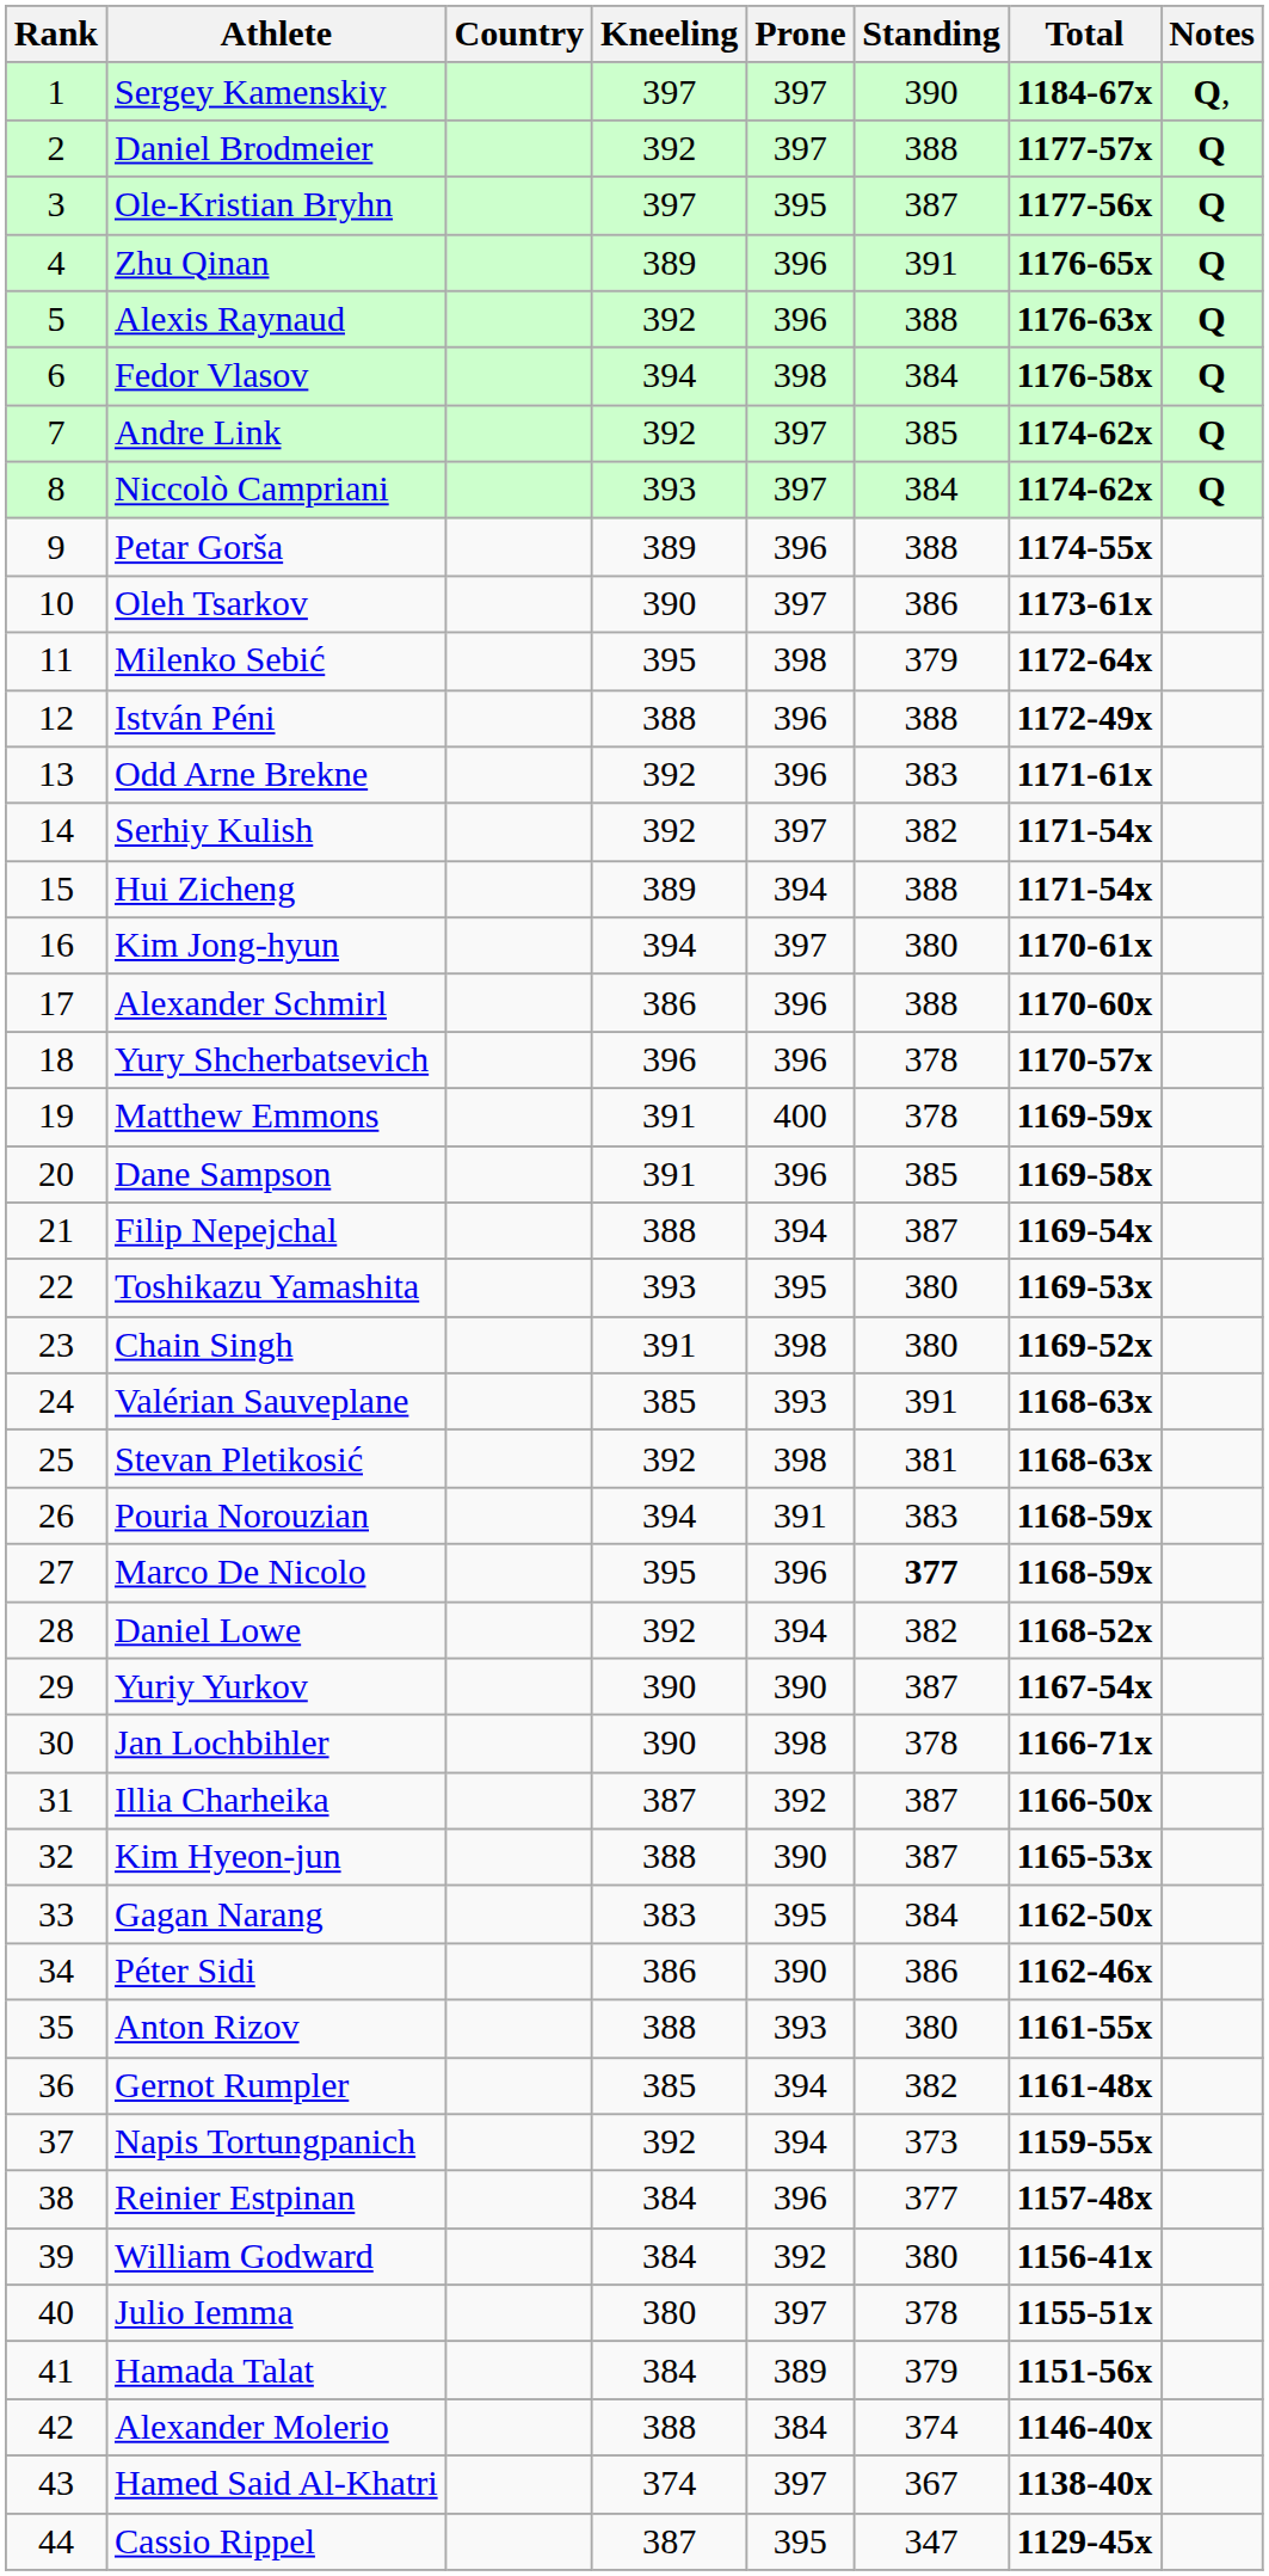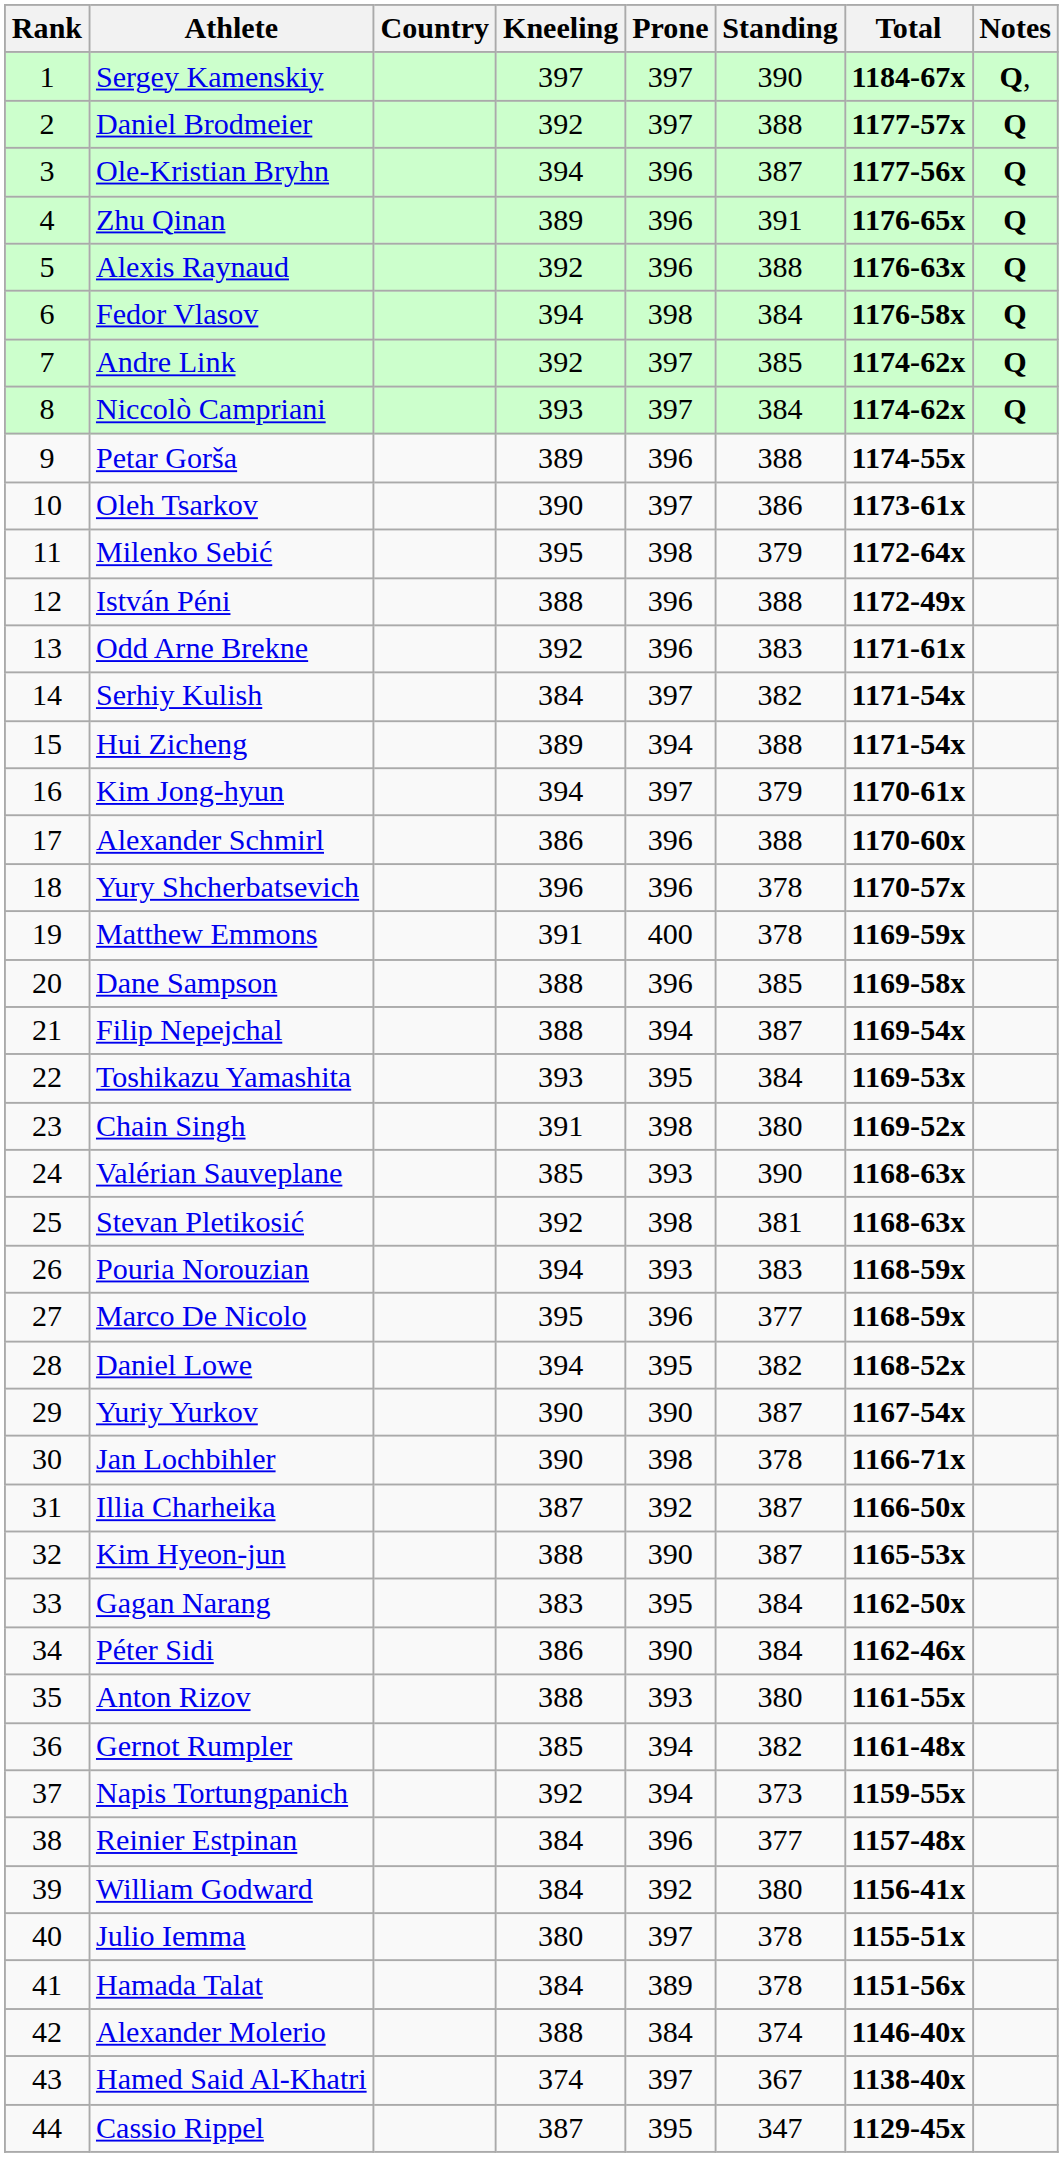Ole-Kristian Bryhn | Kneeling: 397 -> 394
Ole-Kristian Bryhn | Prone: 395 -> 396
Serhiy Kulish | Kneeling: 392 -> 384
Kim Jong-hyun | Standing: 380 -> 379
Dane Sampson | Kneeling: 391 -> 388
Toshikazu Yamashita | Standing: 380 -> 384
Valérian Sauveplane | Standing: 391 -> 390
Pouria Norouzian | Prone: 391 -> 393
Marco De Nicolo | Standing: bold -> normal
Daniel Lowe | Kneeling: 392 -> 394
Daniel Lowe | Prone: 394 -> 395
Péter Sidi | Standing: 386 -> 384
Hamada Talat | Standing: 379 -> 378
